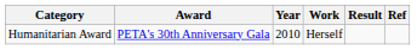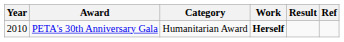columns swapped: Year <-> Category
PETA's 30th Anniversary Gala | Work: normal -> bold
